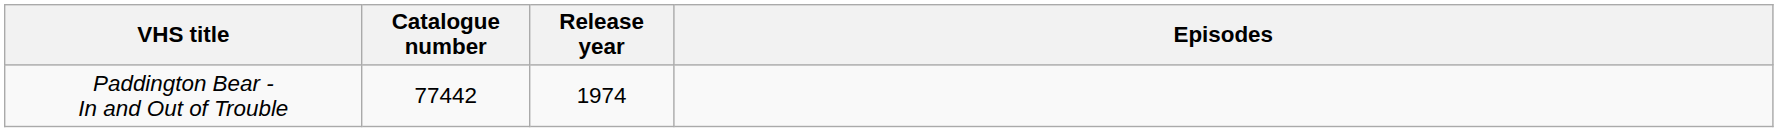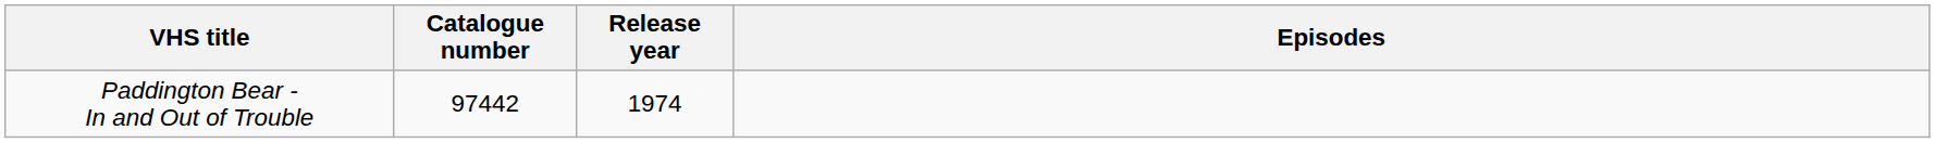Paddington Bear - In and Out of Trouble | Catalogue number: 77442 -> 97442
